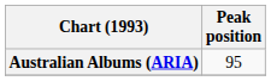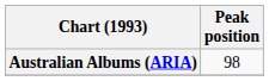Australian Albums (ARIA) | Peak position: 95 -> 98
